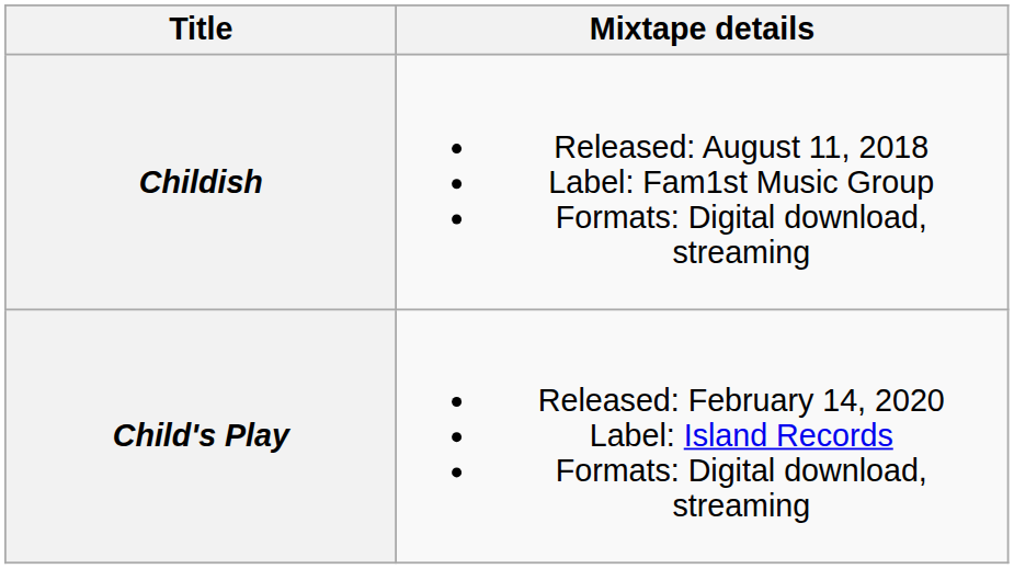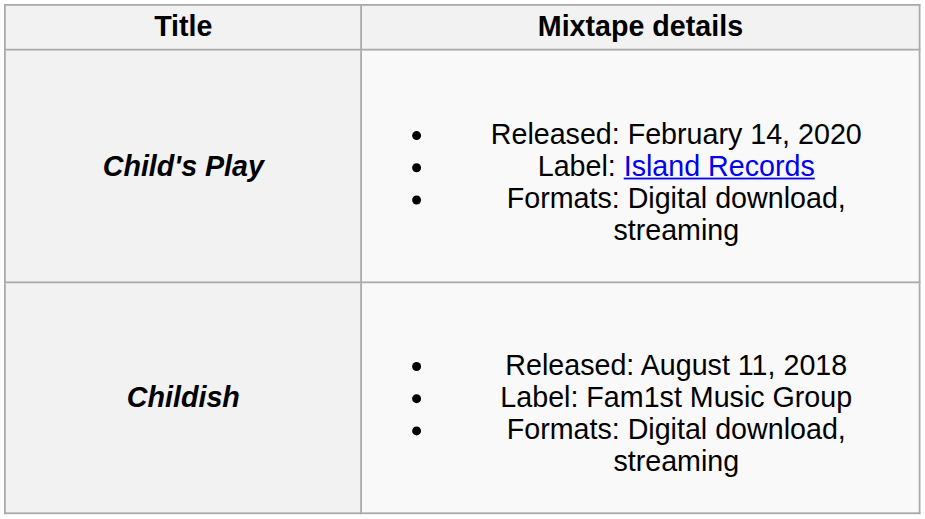rows swapped: Childish <-> Child's Play
